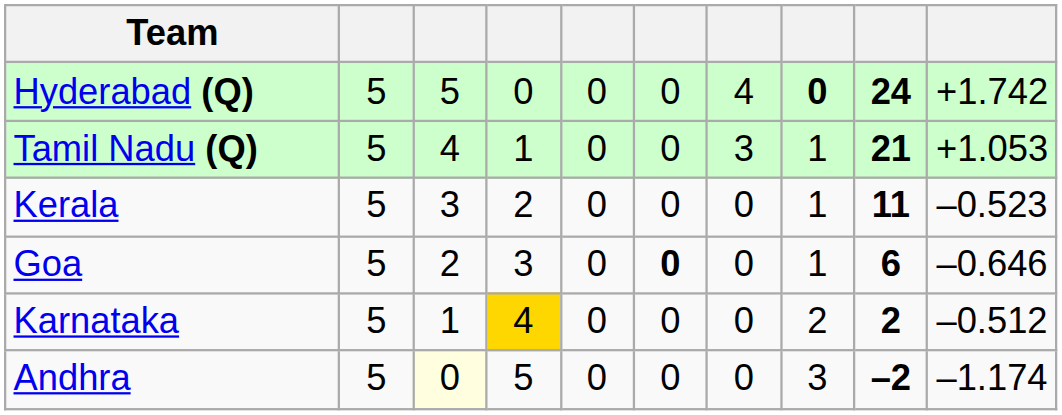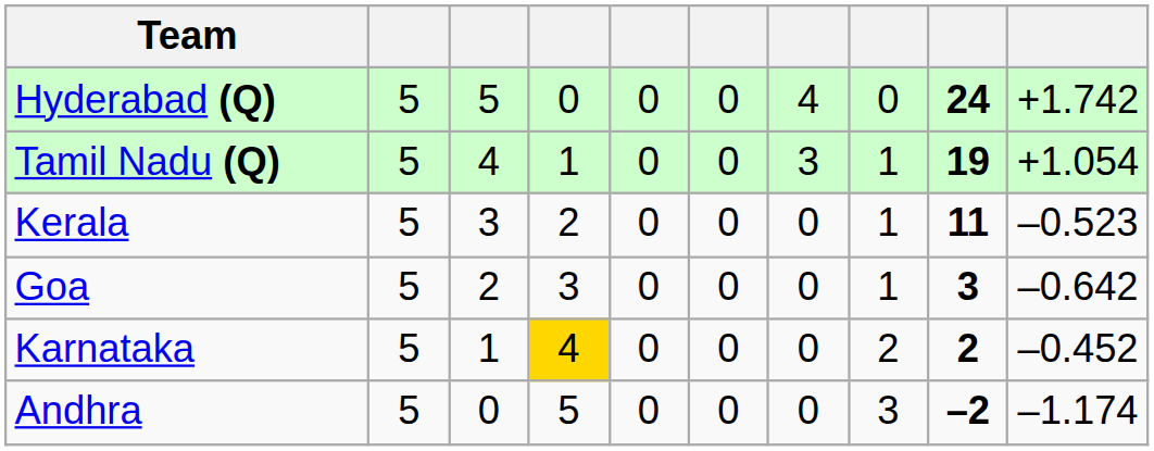Hyderabad (Q) | column 8: bold -> normal
Tamil Nadu (Q) | column 9: 21 -> 19
Tamil Nadu (Q) | column 10: +1.053 -> +1.054
Goa | column 6: bold -> normal
Goa | column 9: 6 -> 3
Goa | column 10: –0.646 -> –0.642
Karnataka | column 10: –0.512 -> –0.452
Andhra | column 3: lightyellow background -> no background
